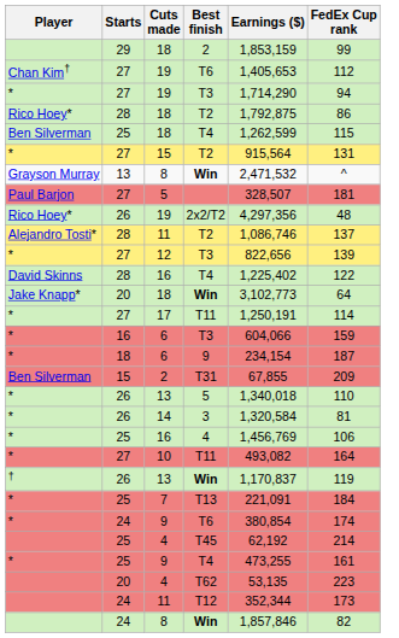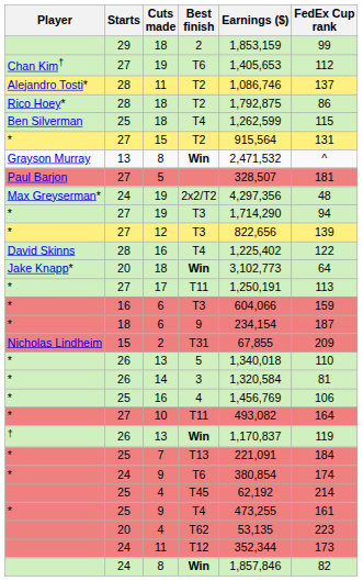rows swapped: 11 / T2 <-> 19 / T3
2x2/T2 | Player: Rico Hoey* -> Max Greyserman*
2x2/T2 | Starts: 26 -> 24
17 / T11 | FedEx Cup rank: 114 -> 113
T31 | Player: Ben Silverman -> Nicholas Lindheim
